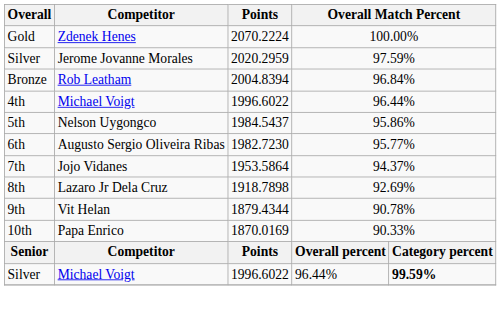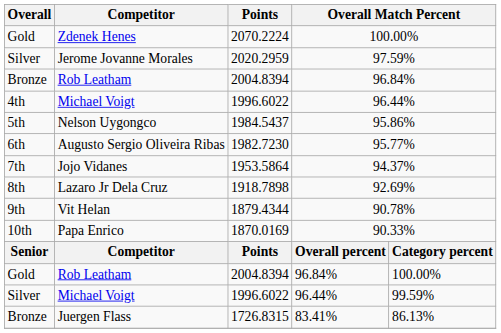+ row: Gold | Rob Leatham | 2004.8394 | 96.84% | 100.00%
Silver / Michael Voigt | column 5: bold -> normal
+ row: Bronze | Juergen Flass | 1726.8315 | 83.41% | 86.13%
